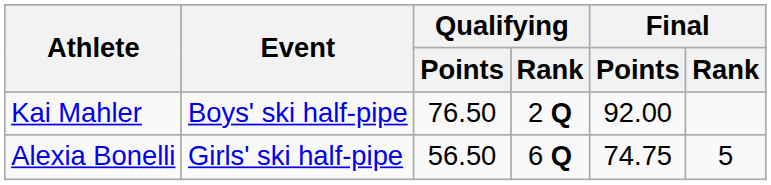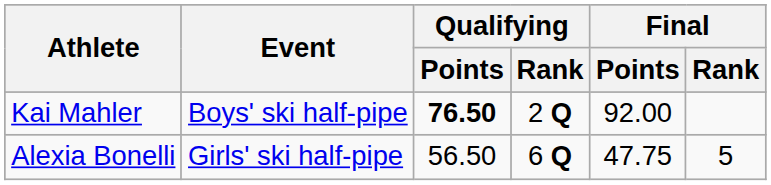Kai Mahler | Qualifying / Points: normal -> bold
Alexia Bonelli | Final / Points: 74.75 -> 47.75
